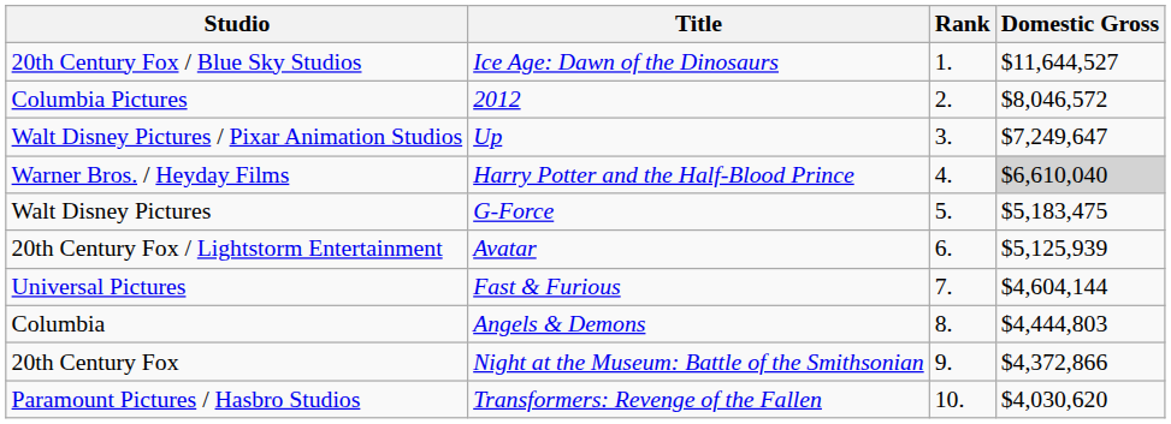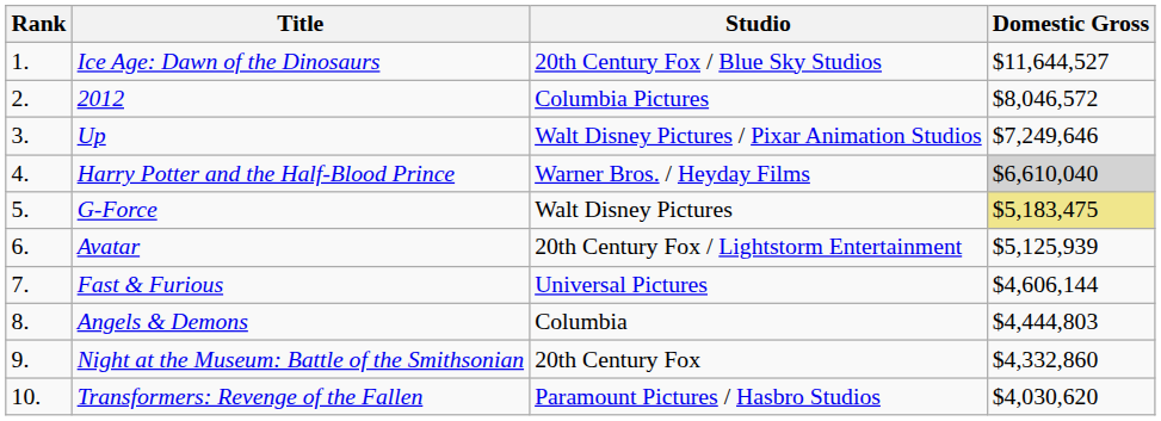columns swapped: Rank <-> Studio
Up | Domestic Gross: $7,249,647 -> $7,249,646
G-Force | Domestic Gross: no background -> khaki background
Fast & Furious | Domestic Gross: $4,604,144 -> $4,606,144
Night at the Museum: Battle of the Smithsonian | Domestic Gross: $4,372,866 -> $4,332,860
